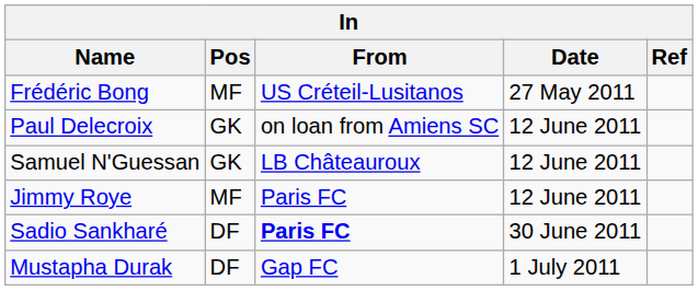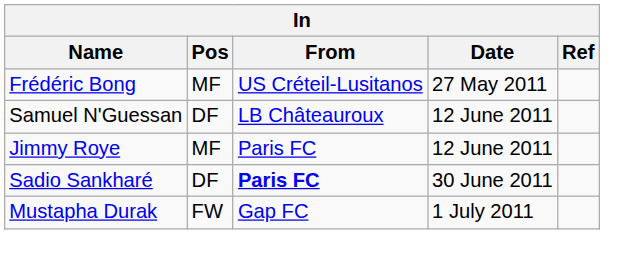- row: Paul Delecroix | GK | on loan from Amiens SC | 12 June 2011
Samuel N'Guessan | Pos: GK -> DF
Mustapha Durak | Pos: DF -> FW
